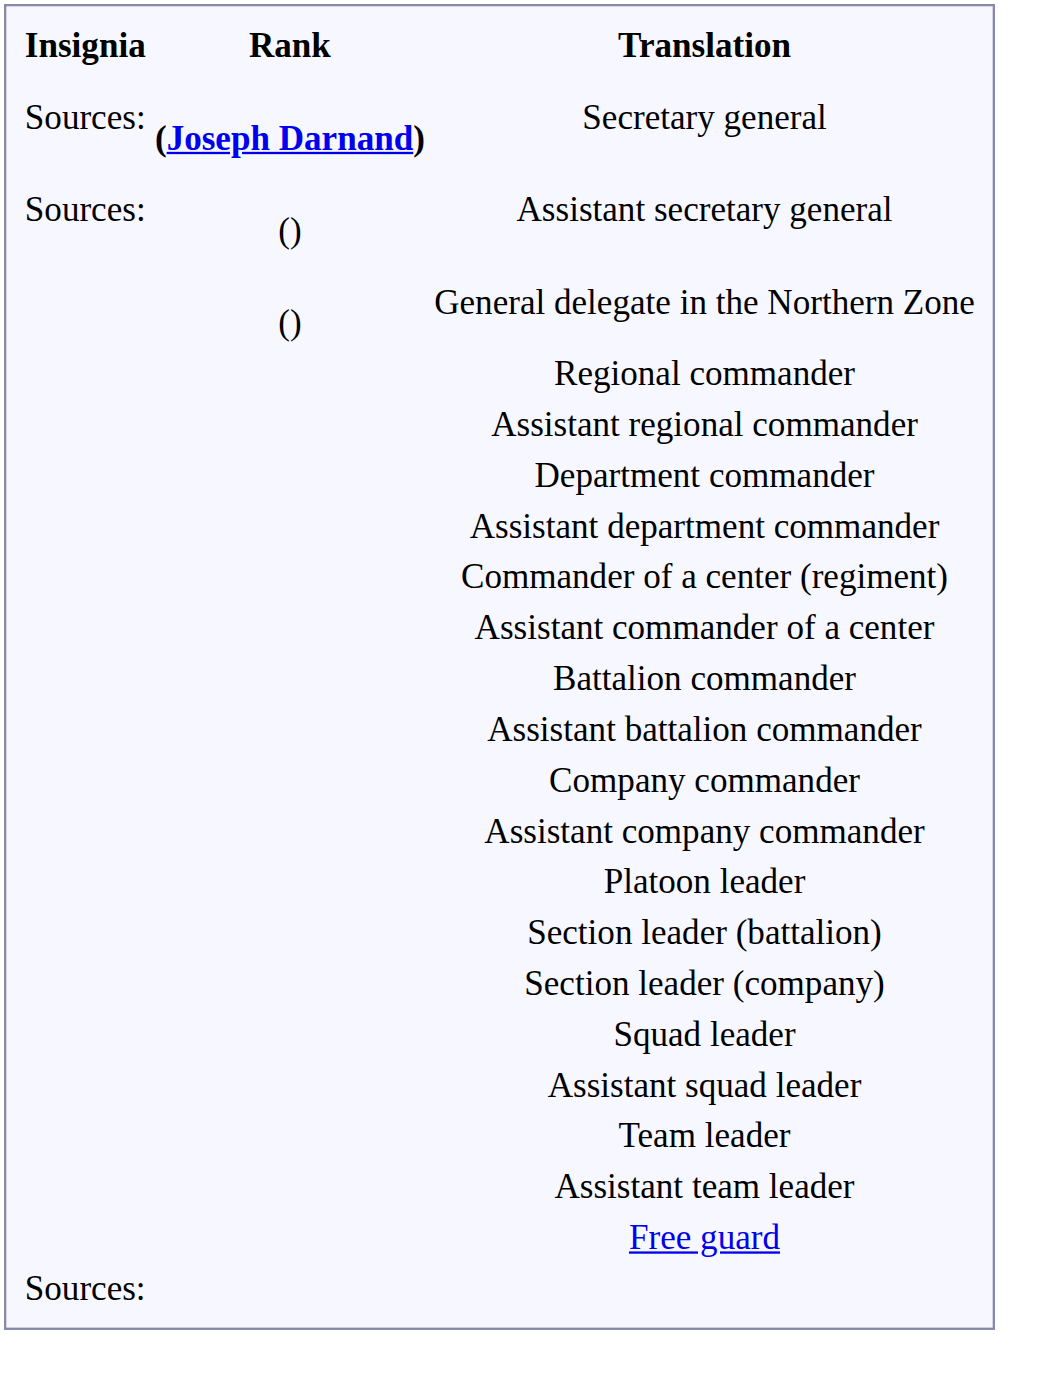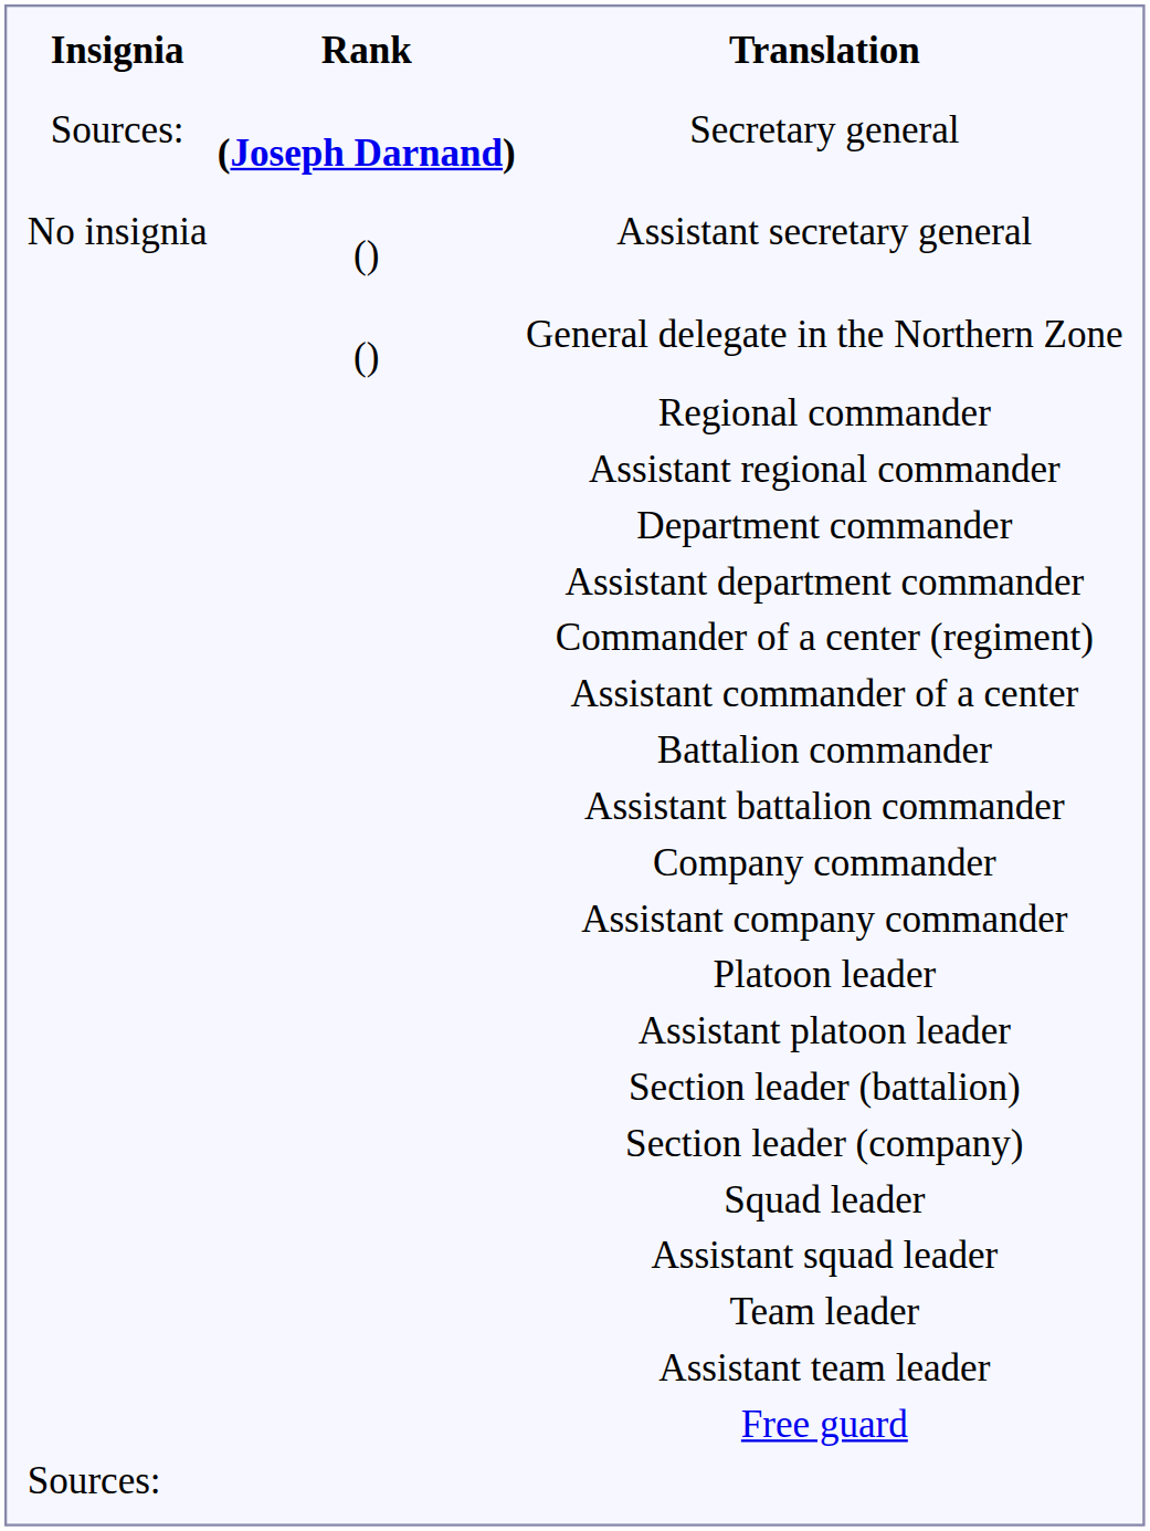Assistant secretary general | Insignia: Sources: -> No insignia
+ row: Assistant platoon leader
